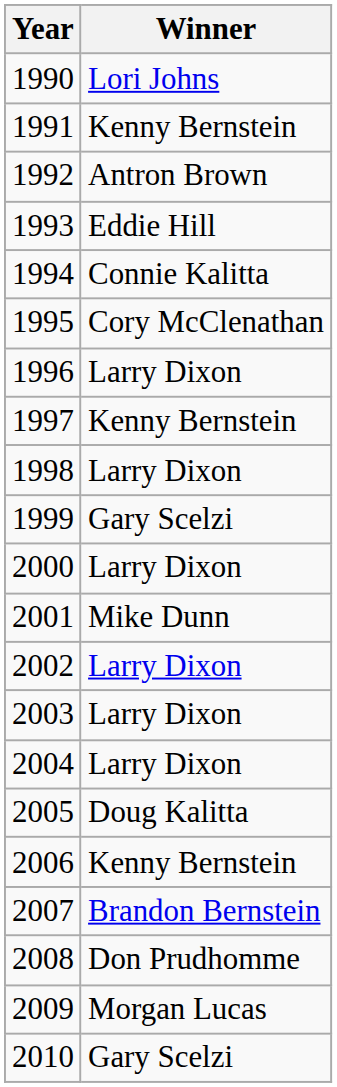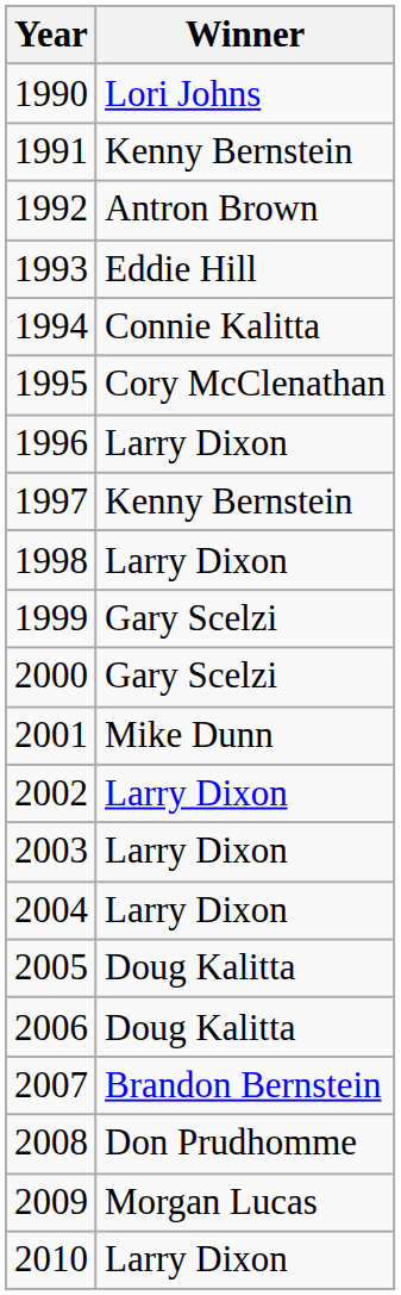2000 | Winner: Larry Dixon -> Gary Scelzi
2006 | Winner: Kenny Bernstein -> Doug Kalitta
2010 | Winner: Gary Scelzi -> Larry Dixon
